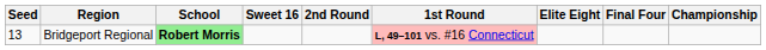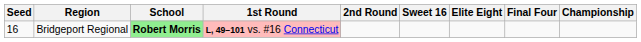columns swapped: 1st Round <-> Sweet 16
Bridgeport Regional | Seed: 13 -> 16
